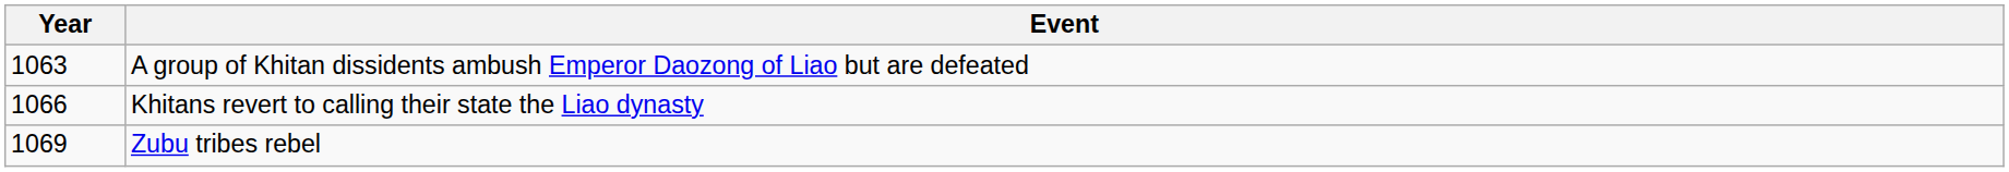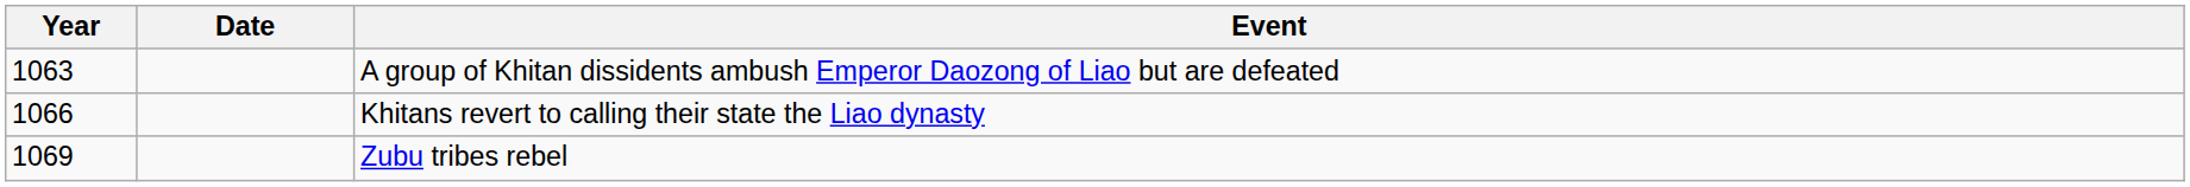+ column: Date
